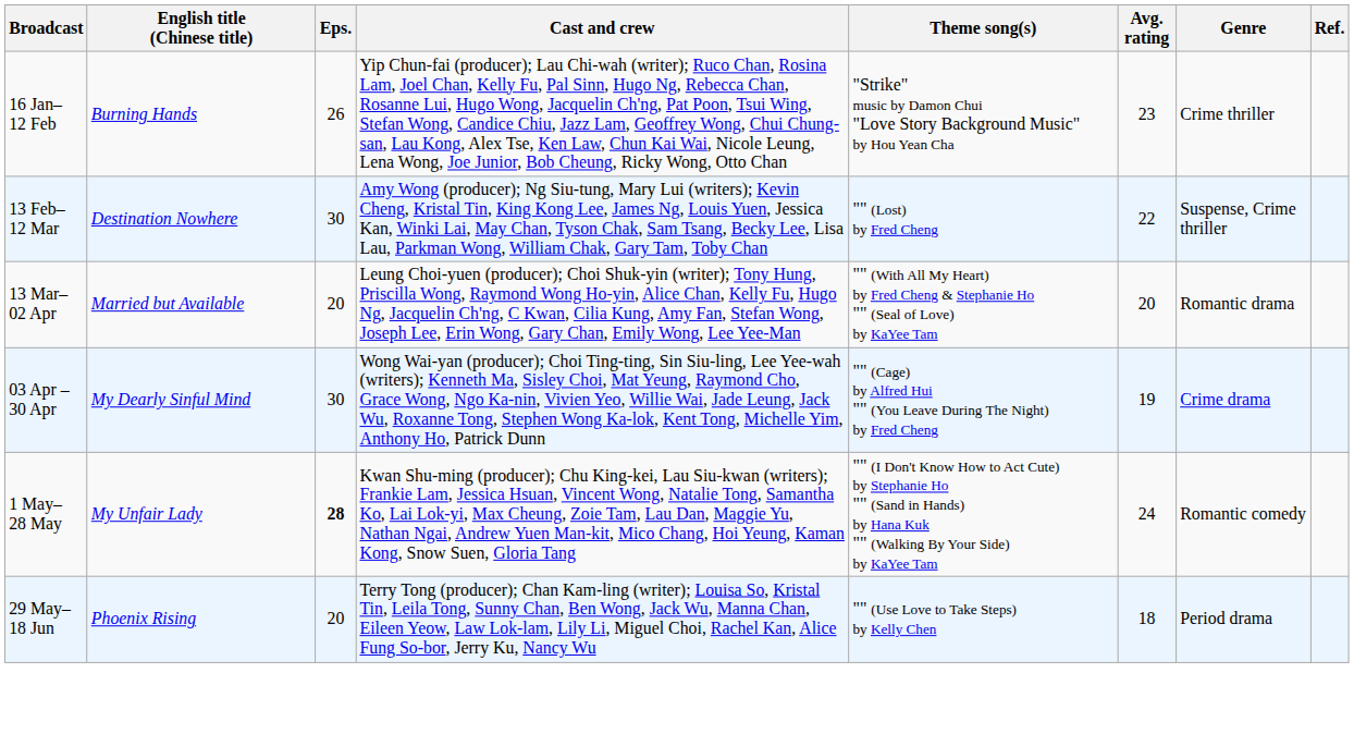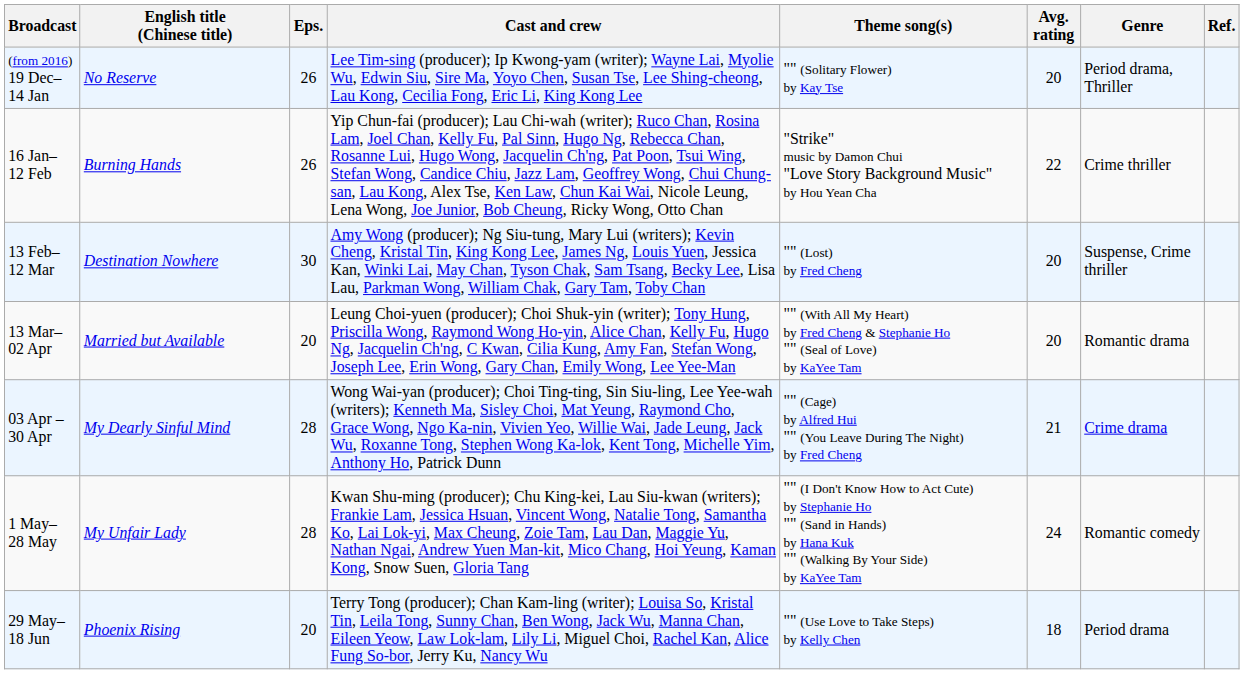+ row: (from 2016) 19 Dec– 14 Jan | No Reserve | 26 | Lee Tim-sing (producer); Ip Kwong-yam (writer); Wayne Lai, Myolie Wu, Edwin Siu, Sire Ma, Yoyo Chen, Susan Tse, Lee Shing-cheong, Lau Kong, Cecilia Fong, Eric Li, King Kong Lee | "" (Solitary Flower) by Kay Tse | 20 | Period drama, Thriller
16 Jan– 12 Feb | Avg. rating: 23 -> 22
13 Feb– 12 Mar | Avg. rating: 22 -> 20
03 Apr – 30 Apr | Eps.: 30 -> 28
03 Apr – 30 Apr | Avg. rating: 19 -> 21
1 May– 28 May | Eps.: bold -> normal
